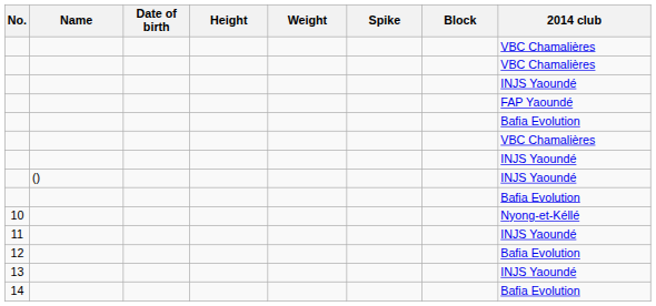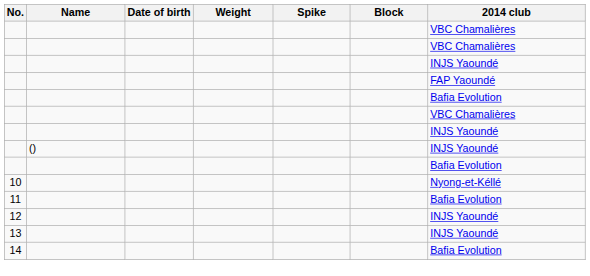- column: Height
11 | 2014 club: INJS Yaoundé -> Bafia Evolution
12 | 2014 club: Bafia Evolution -> INJS Yaoundé
